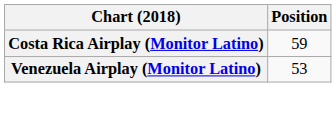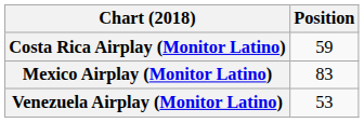+ row: Mexico Airplay (Monitor Latino) | 83
